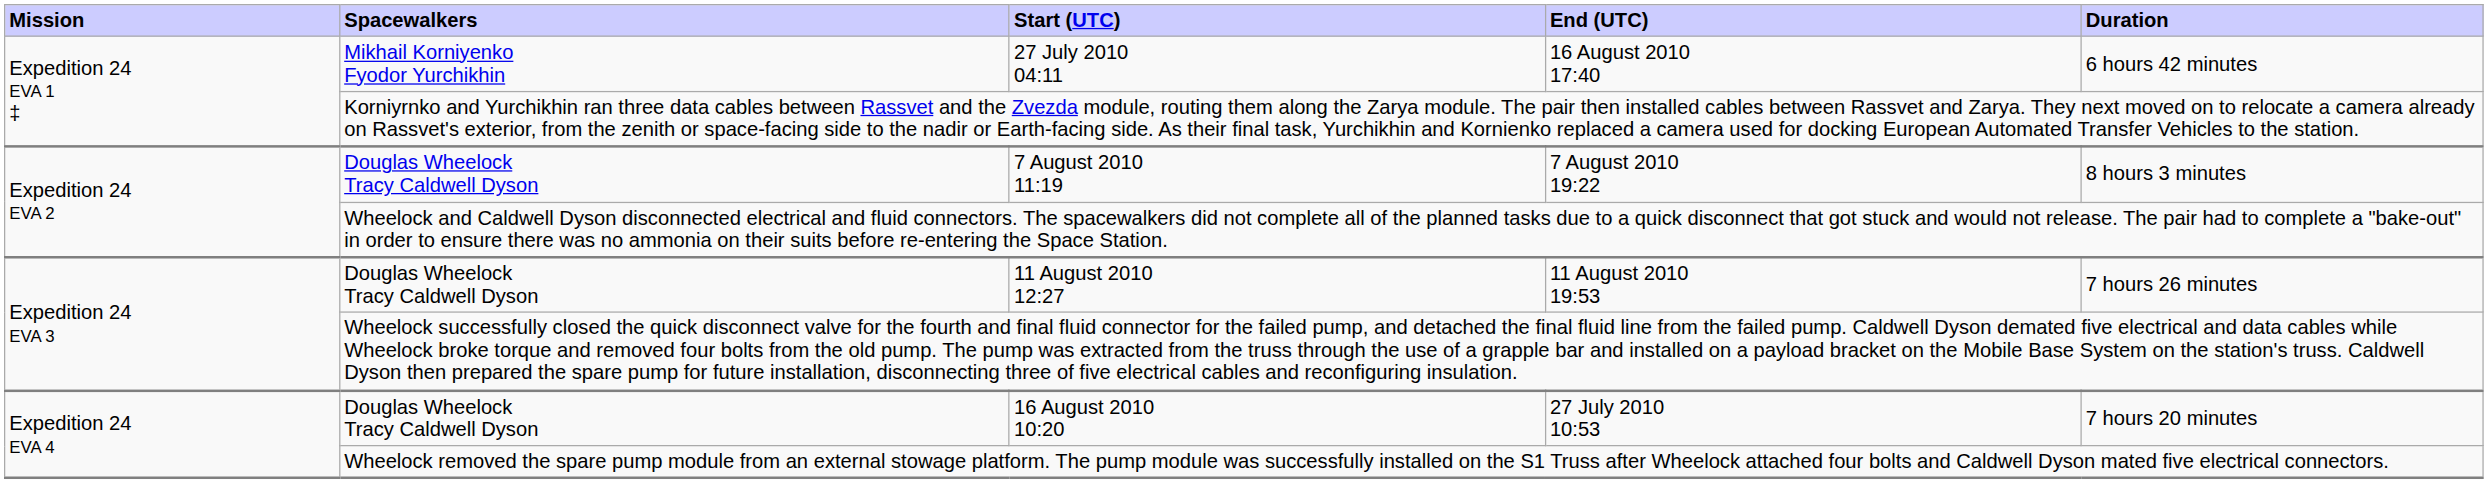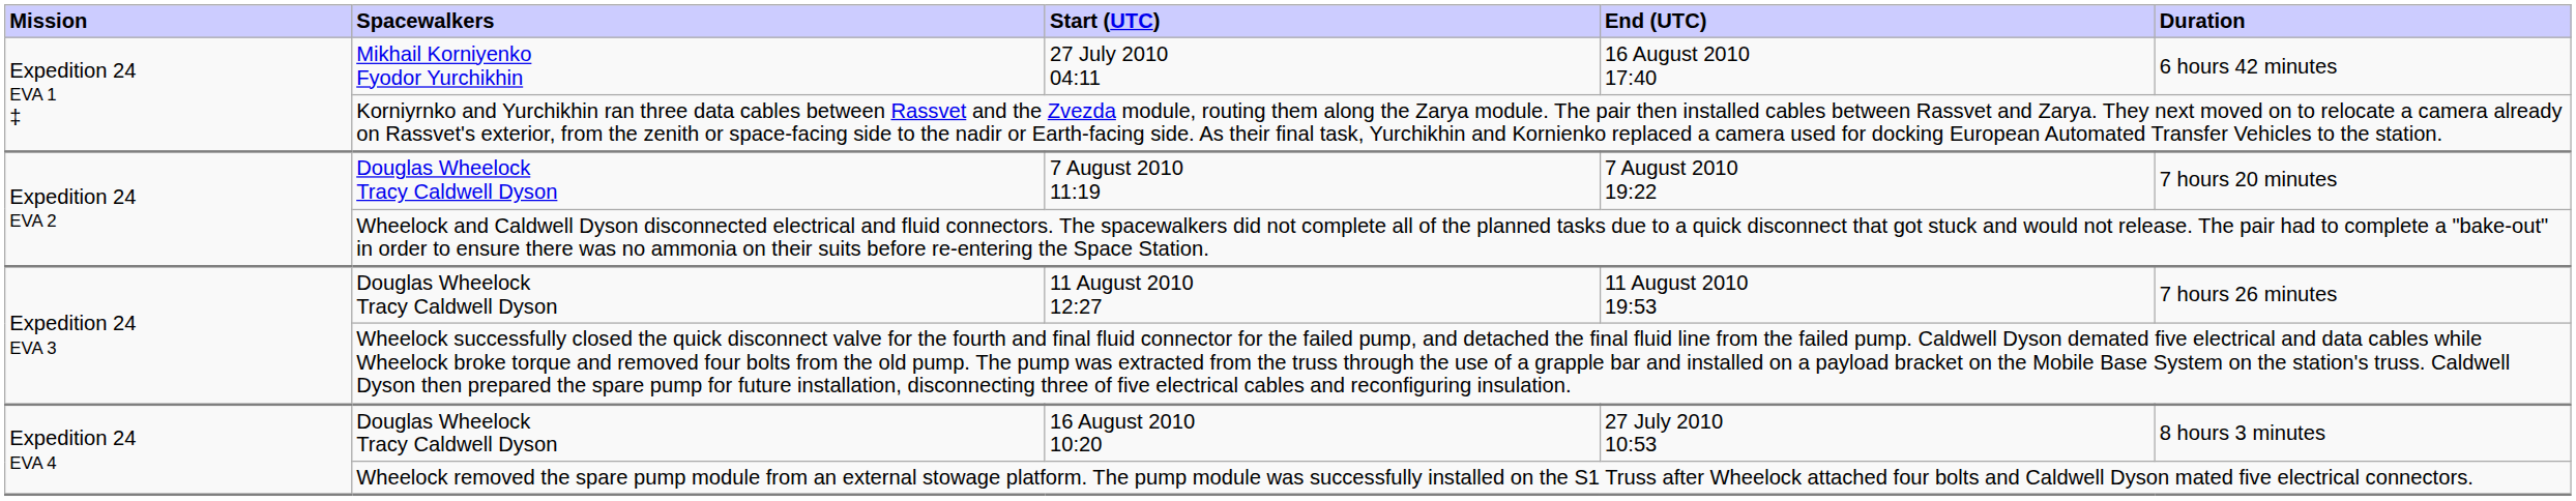7 August 2010 11:19 | Duration: 8 hours 3 minutes -> 7 hours 20 minutes
16 August 2010 10:20 | Duration: 7 hours 20 minutes -> 8 hours 3 minutes
